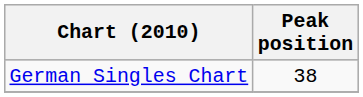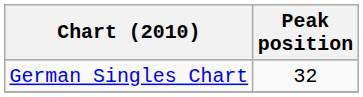German Singles Chart | Peak position: 38 -> 32
